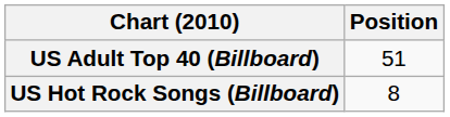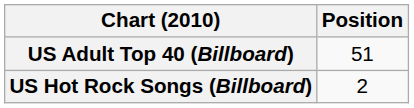US Hot Rock Songs (Billboard) | Position: 8 -> 2
